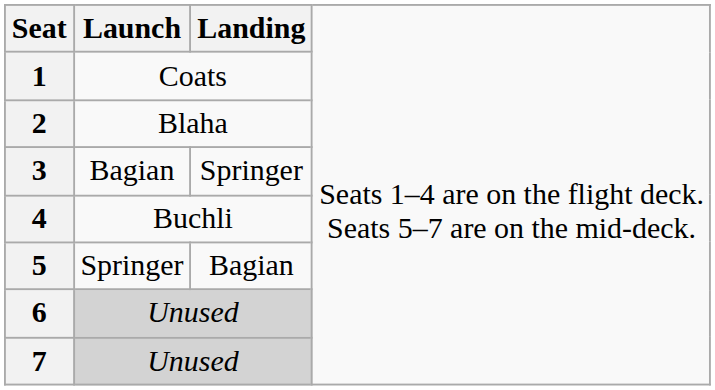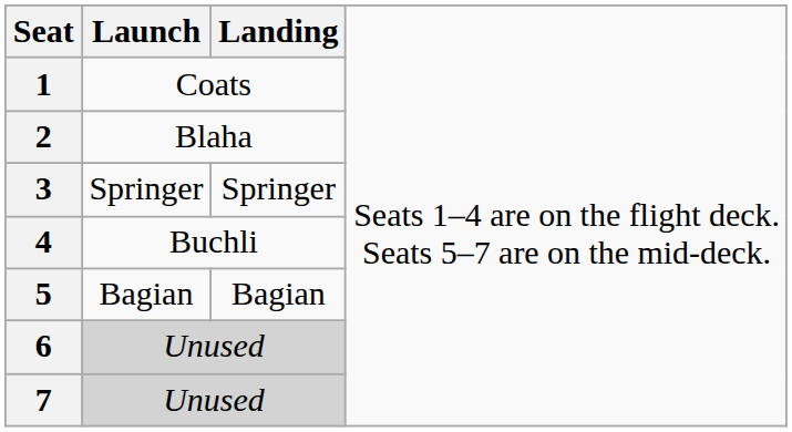3 | column 2: Bagian -> Springer
5 | column 2: Springer -> Bagian
